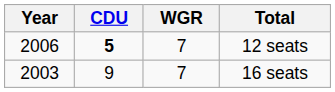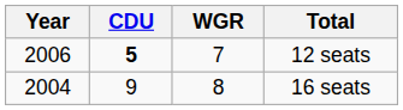16 seats | Year: 2003 -> 2004
16 seats | WGR: 7 -> 8
